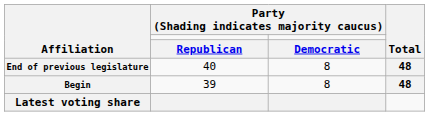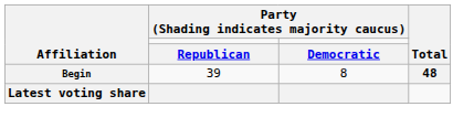- row: End of previous legislature | 40 | 8 | 48
